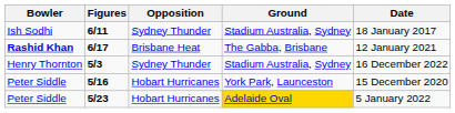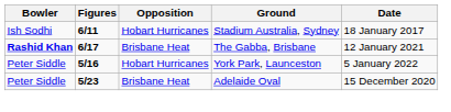6/11 | Opposition: Sydney Thunder -> Hobart Hurricanes
- row: Henry Thornton | 5/3 | Sydney Thunder | Stadium Australia, Sydney | 16 December 2022
5/16 | Date: 15 December 2020 -> 5 January 2022
5/23 | Opposition: Hobart Hurricanes -> Brisbane Heat
5/23 | Ground: gold background -> no background
5/23 | Date: 5 January 2022 -> 15 December 2020
